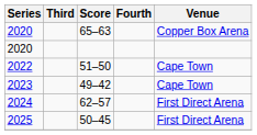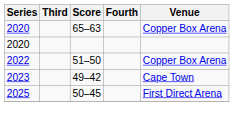51–50 | Venue: Cape Town -> Copper Box Arena
- row: 2024 | 62–57 | First Direct Arena
